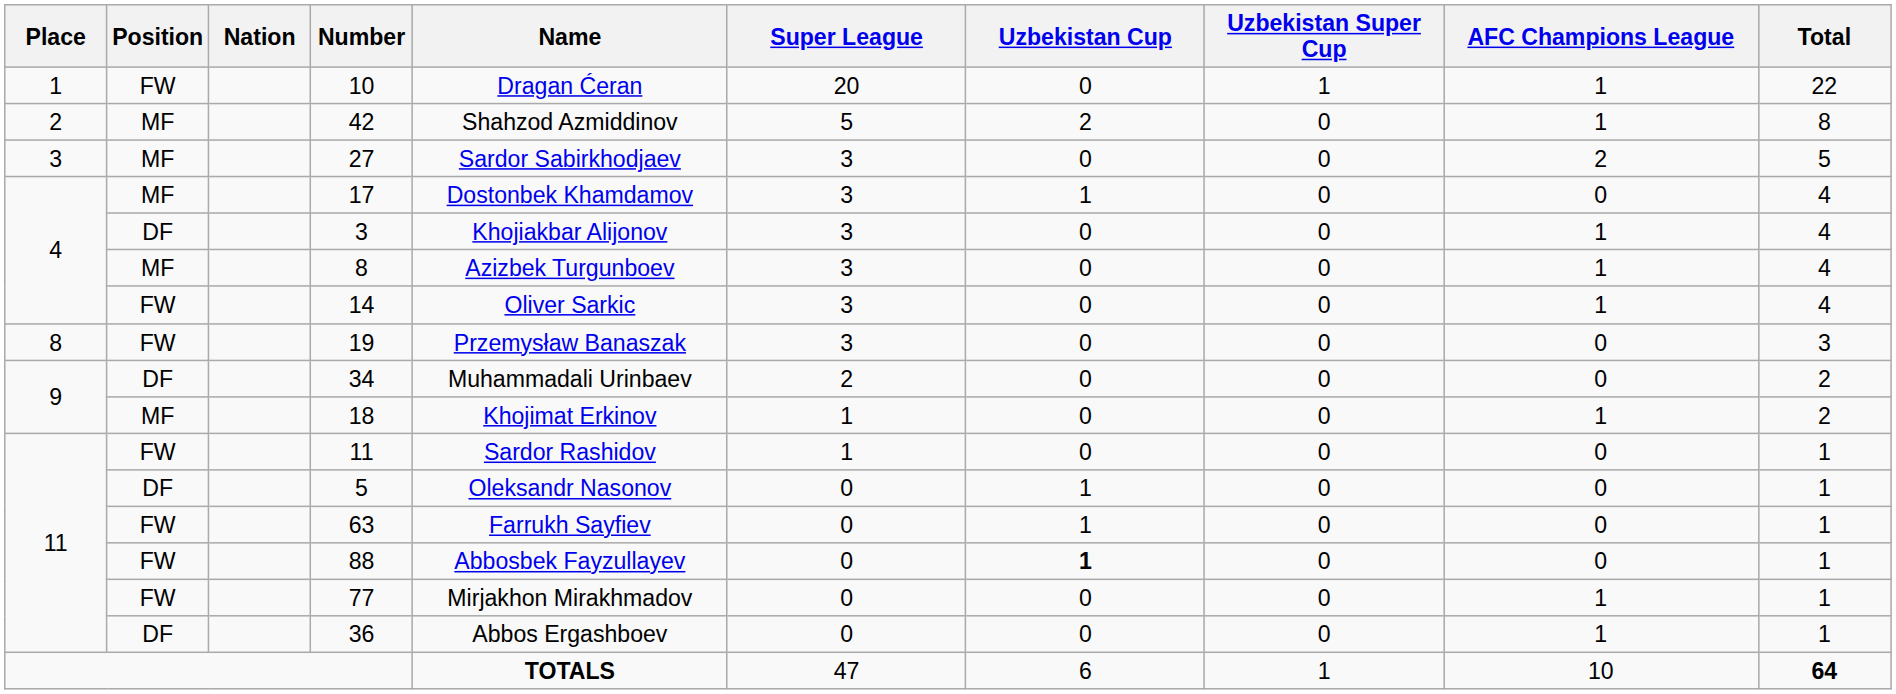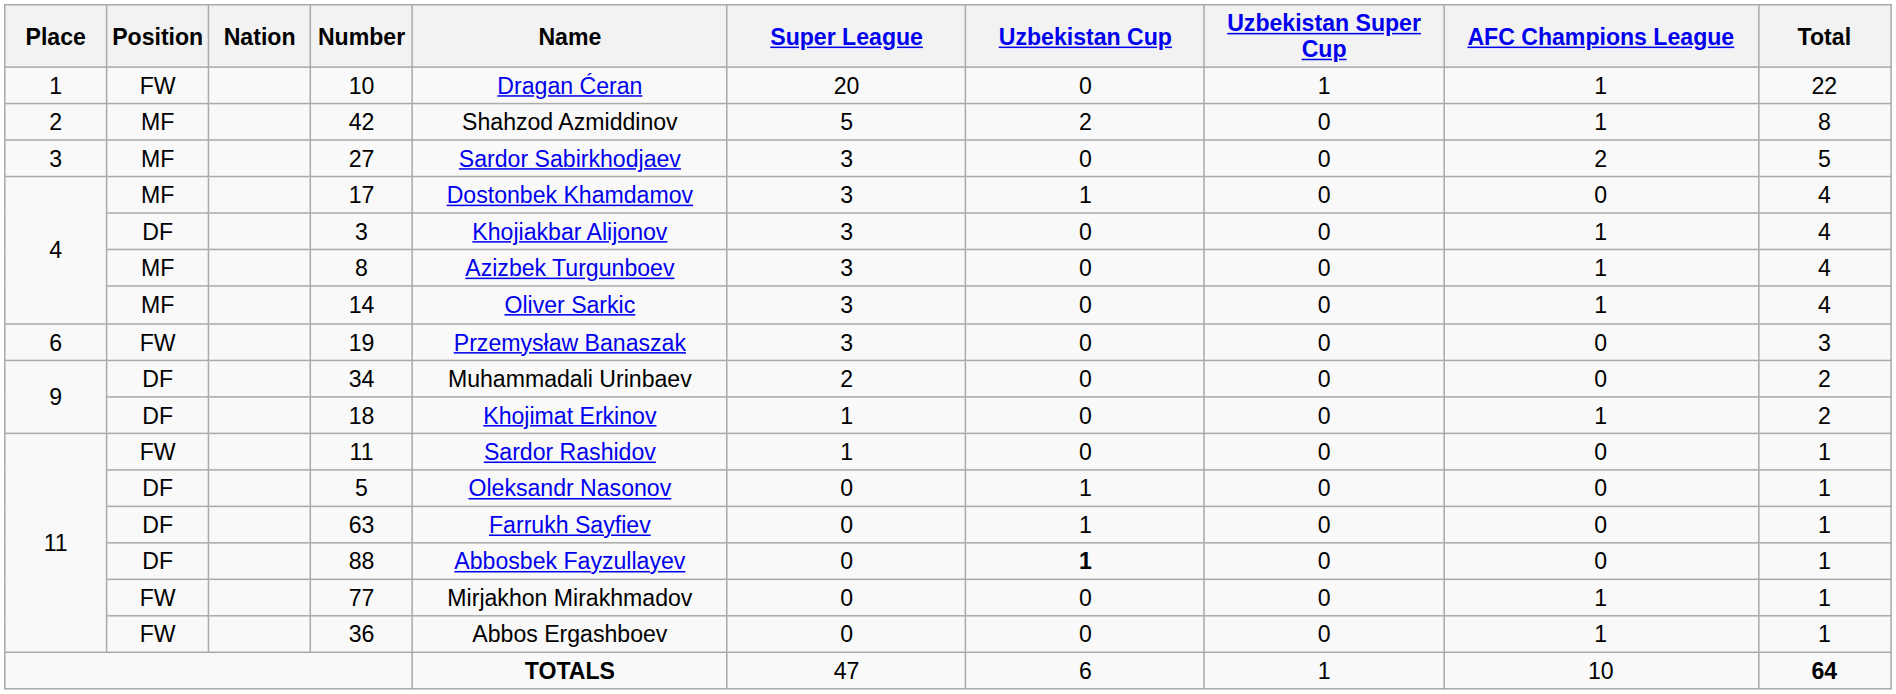14 | Position: FW -> MF
19 | Place: 8 -> 6
18 | Position: MF -> DF
63 | Position: FW -> DF
88 | Position: FW -> DF
36 | Position: DF -> FW
